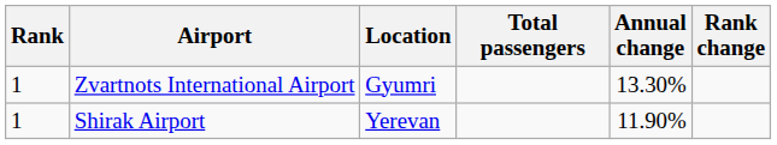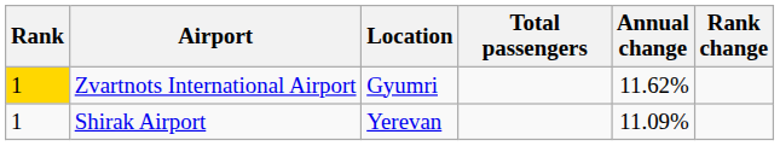Zvartnots International Airport | Rank: no background -> gold background
Zvartnots International Airport | Annual change: 13.30% -> 11.62%
Shirak Airport | Annual change: 11.90% -> 11.09%
